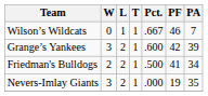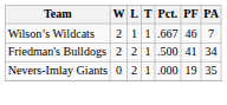Wilson’s Wildcats | W: 0 -> 2
- row: Grange’s Yankees | 3 | 2 | 1 | .600 | 42 | 39
Nevers-Imlay Giants | W: 3 -> 0
